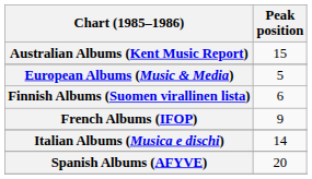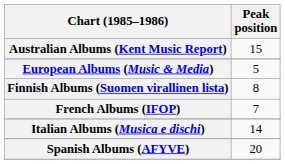Finnish Albums (Suomen virallinen lista) | Peak position: 6 -> 8
French Albums (IFOP) | Peak position: 9 -> 7
